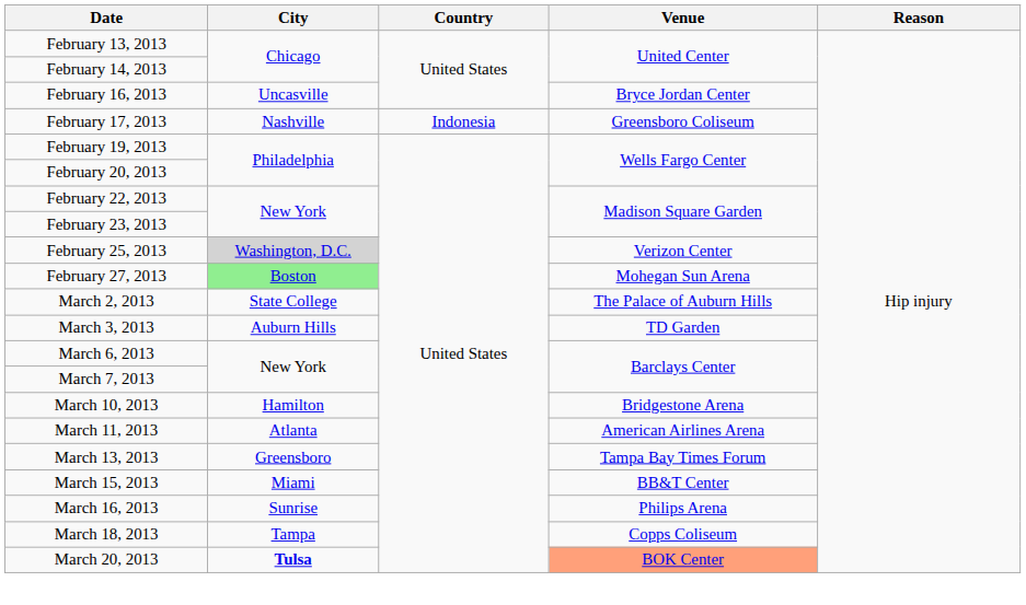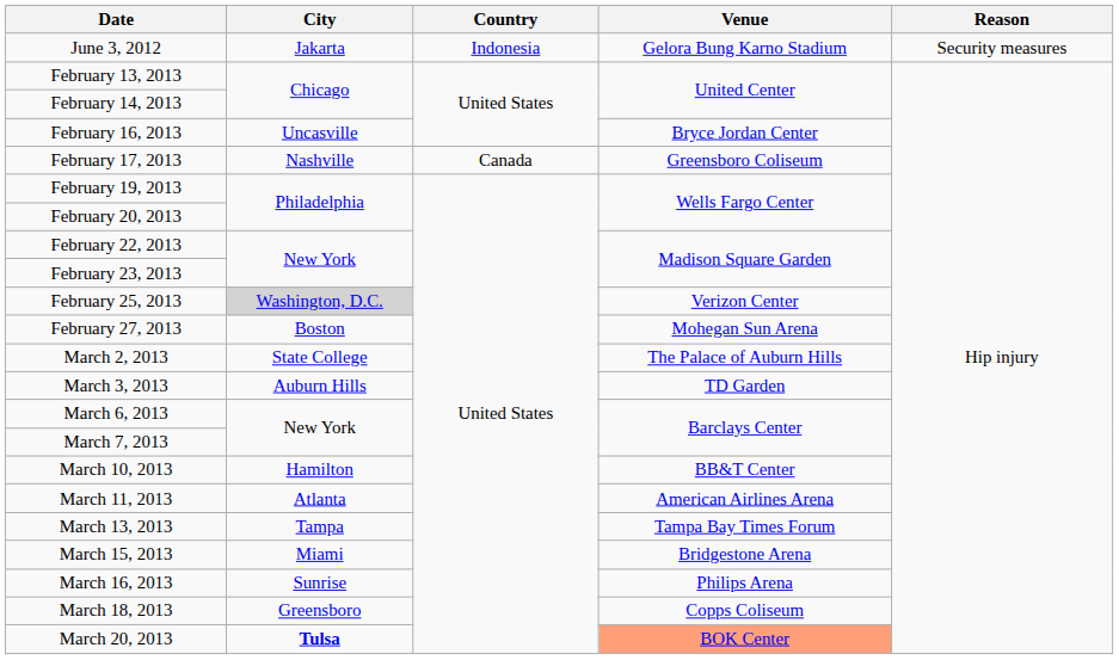+ row: June 3, 2012 | Jakarta | Indonesia | Gelora Bung Karno Stadium | Security measures
February 17, 2013 | Country: Indonesia -> Canada
February 27, 2013 | City: lightgreen background -> no background
March 10, 2013 | Venue: Bridgestone Arena -> BB&T Center
March 13, 2013 | City: Greensboro -> Tampa
March 15, 2013 | Venue: BB&T Center -> Bridgestone Arena
March 18, 2013 | City: Tampa -> Greensboro
